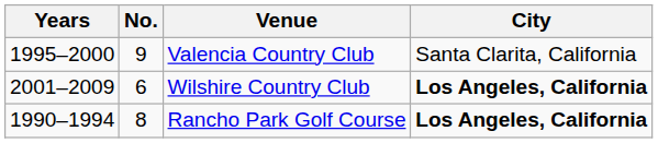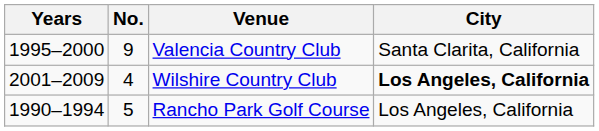Wilshire Country Club | No.: 6 -> 4
Rancho Park Golf Course | No.: 8 -> 5
Rancho Park Golf Course | City: bold -> normal
